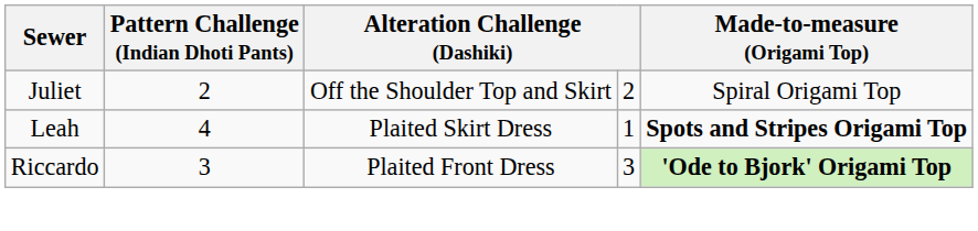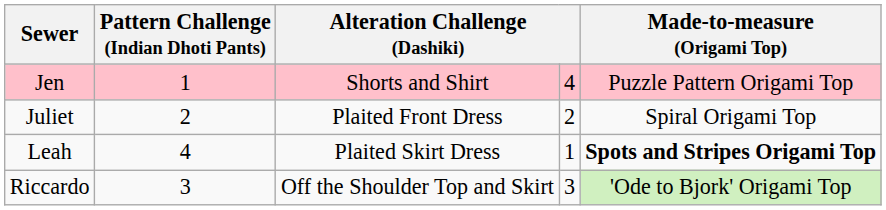+ row: Jen | 1 | Shorts and Shirt | 4 | Puzzle Pattern Origami Top
Juliet | column 3: Off the Shoulder Top and Skirt -> Plaited Front Dress
Riccardo | column 3: Plaited Front Dress -> Off the Shoulder Top and Skirt
Riccardo | Made-to-measure (Origami Top): bold -> normal
